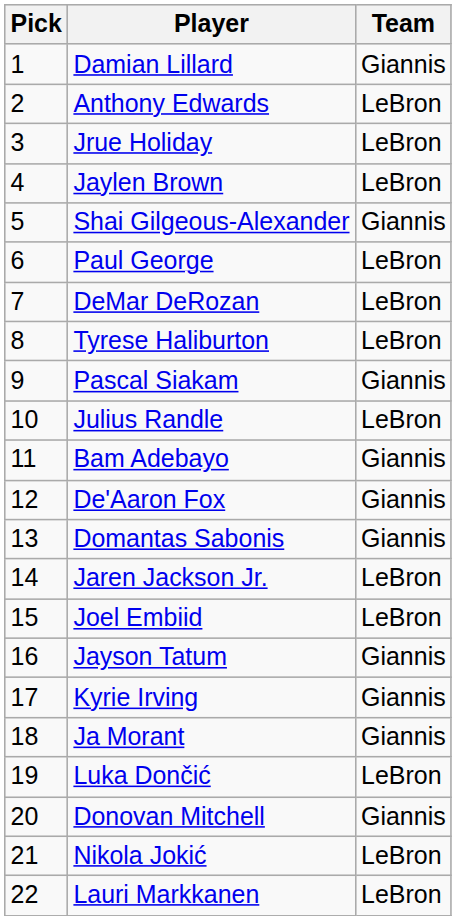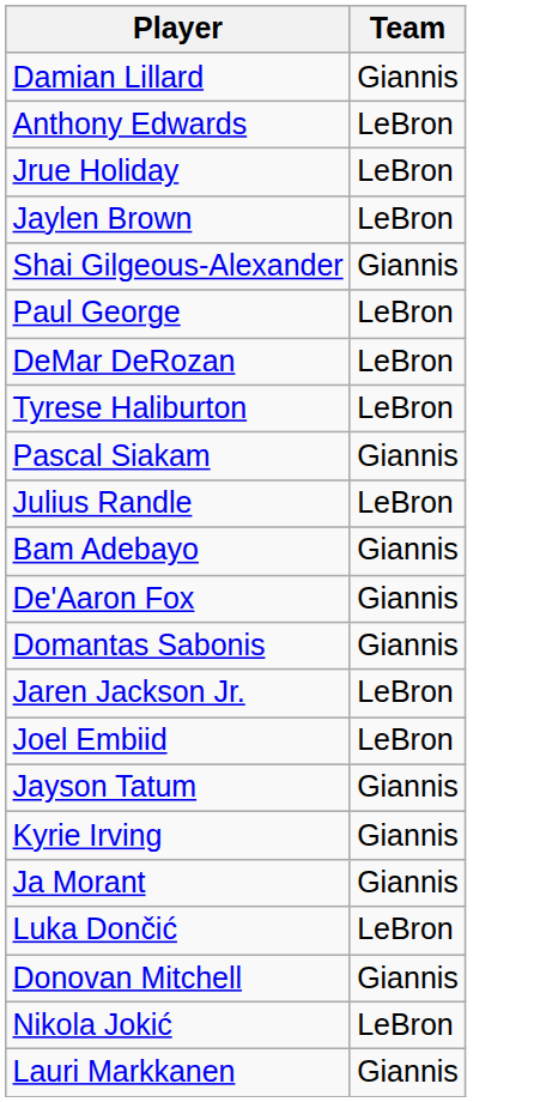- column: Pick | 1 | 2 | 3 | 4 | 5 | 6 | 7 | 8 | 9 | 10 | 11 | 12 | 13 | 14 | 15 | 16 | 17 | 18 | 19 | 20 | 21 | 22
Lauri Markkanen | Team: LeBron -> Giannis
